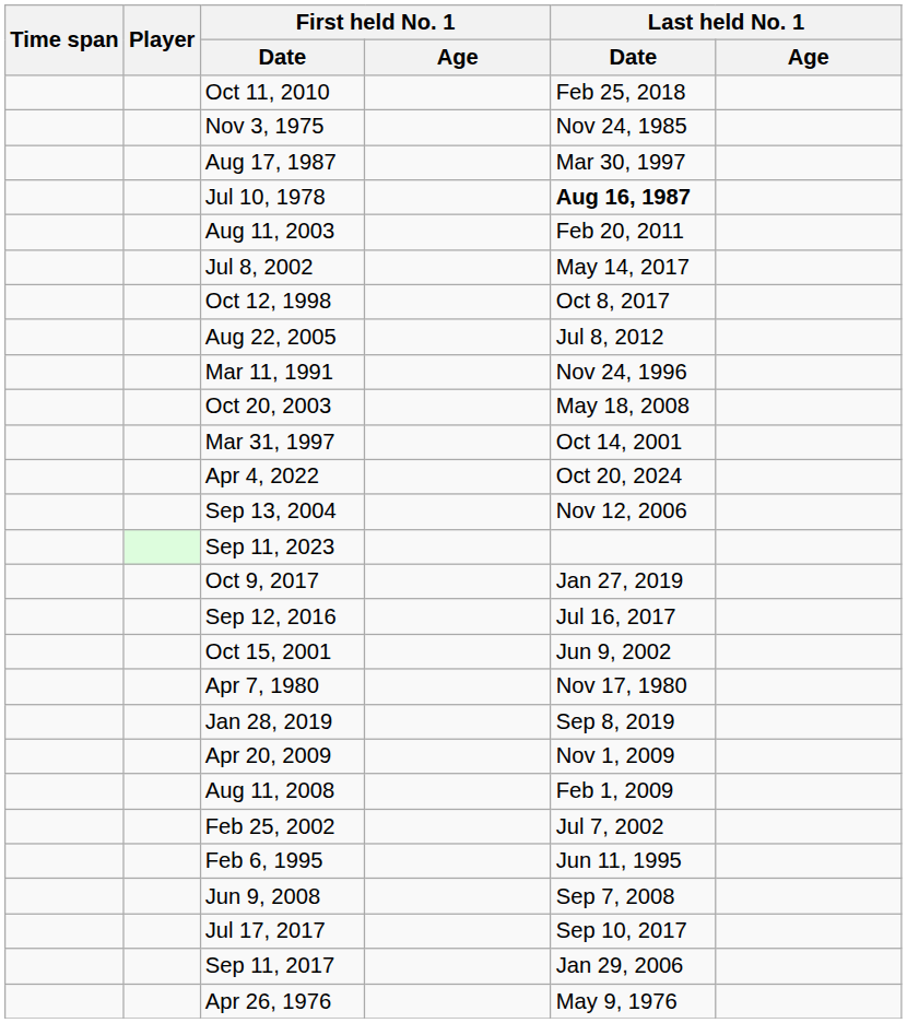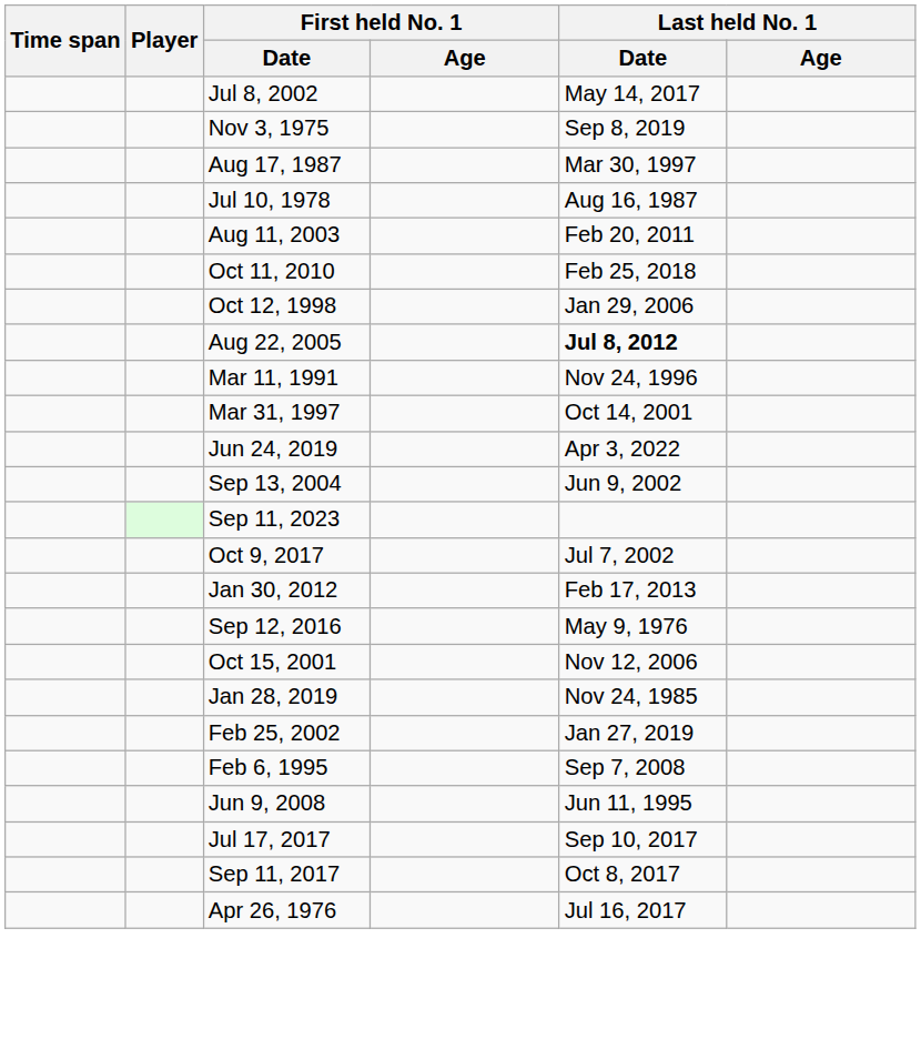rows swapped: Jul 8, 2002 <-> Oct 11, 2010
Nov 3, 1975 | Last held No. 1 / Date: Nov 24, 1985 -> Sep 8, 2019
Jul 10, 1978 | Last held No. 1 / Date: bold -> normal
Oct 12, 1998 | Last held No. 1 / Date: Oct 8, 2017 -> Jan 29, 2006
Aug 22, 2005 | Last held No. 1 / Date: normal -> bold
- row: Oct 20, 2003 | May 18, 2008
+ row: Jun 24, 2019 | Apr 3, 2022
- row: Apr 4, 2022 | Oct 20, 2024
Sep 13, 2004 | Last held No. 1 / Date: Nov 12, 2006 -> Jun 9, 2002
Oct 9, 2017 | Last held No. 1 / Date: Jan 27, 2019 -> Jul 7, 2002
+ row: Jan 30, 2012 | Feb 17, 2013
Sep 12, 2016 | Last held No. 1 / Date: Jul 16, 2017 -> May 9, 1976
Oct 15, 2001 | Last held No. 1 / Date: Jun 9, 2002 -> Nov 12, 2006
- row: Apr 7, 1980 | Nov 17, 1980
Jan 28, 2019 | Last held No. 1 / Date: Sep 8, 2019 -> Nov 24, 1985
- row: Apr 20, 2009 | Nov 1, 2009
- row: Aug 11, 2008 | Feb 1, 2009
Feb 25, 2002 | Last held No. 1 / Date: Jul 7, 2002 -> Jan 27, 2019
Feb 6, 1995 | Last held No. 1 / Date: Jun 11, 1995 -> Sep 7, 2008
Jun 9, 2008 | Last held No. 1 / Date: Sep 7, 2008 -> Jun 11, 1995
Sep 11, 2017 | Last held No. 1 / Date: Jan 29, 2006 -> Oct 8, 2017
Apr 26, 1976 | Last held No. 1 / Date: May 9, 1976 -> Jul 16, 2017
